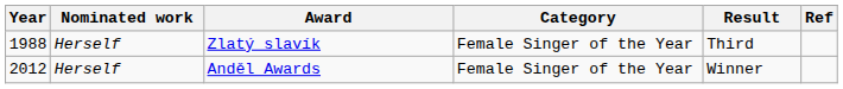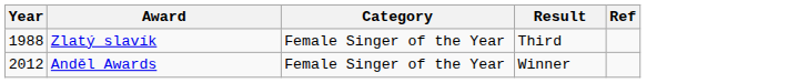- column: Nominated work | Herself | Herself
